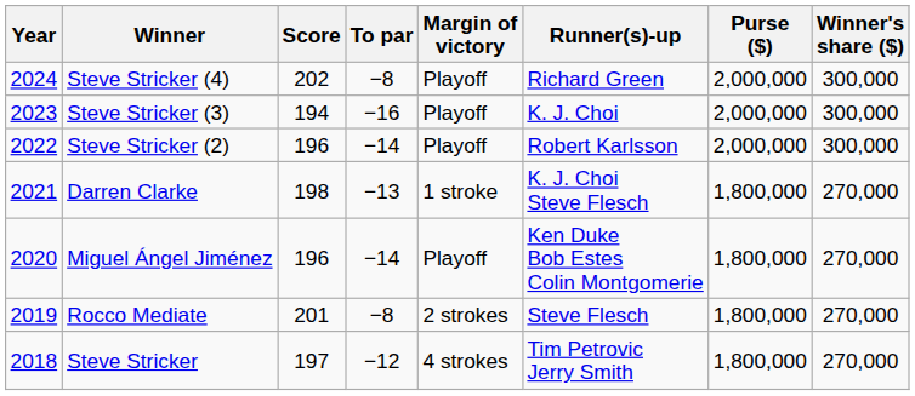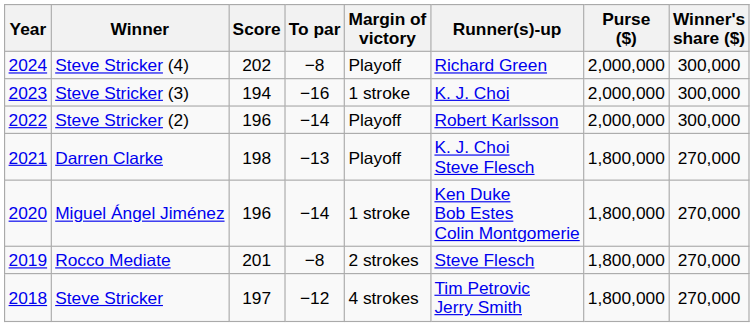Steve Stricker (3) | Margin of victory: Playoff -> 1 stroke
Darren Clarke | Margin of victory: 1 stroke -> Playoff
Miguel Ángel Jiménez | Margin of victory: Playoff -> 1 stroke
